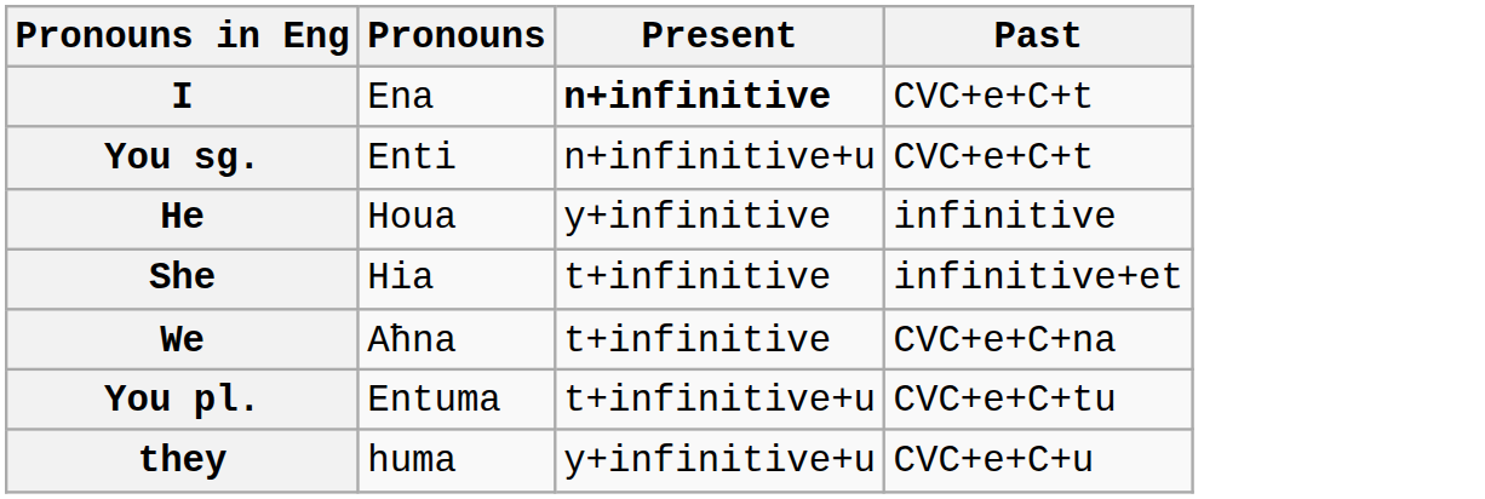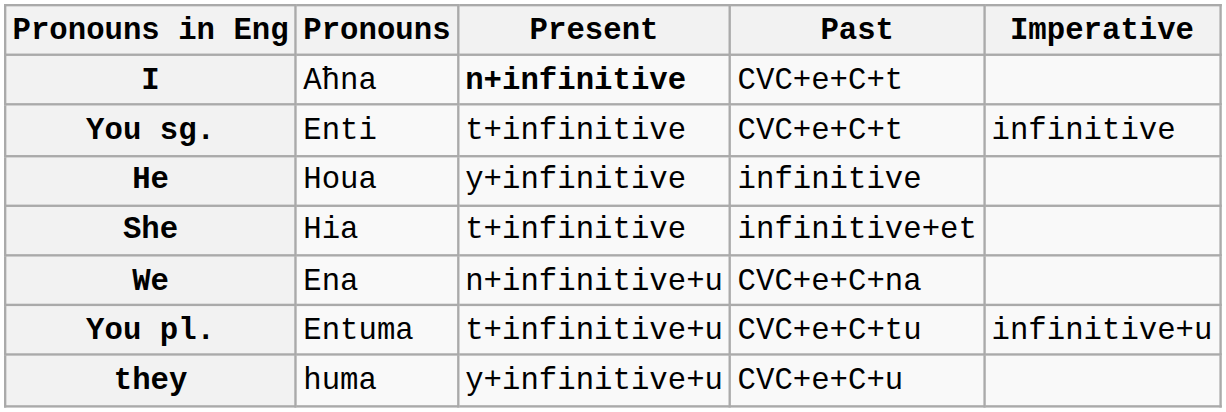+ column: Imperative | infinitive | infinitive+u
I | Pronouns: Ena -> Aħna
You sg. | Present: n+infinitive+u -> t+infinitive
We | Pronouns: Aħna -> Ena
We | Present: t+infinitive -> n+infinitive+u
